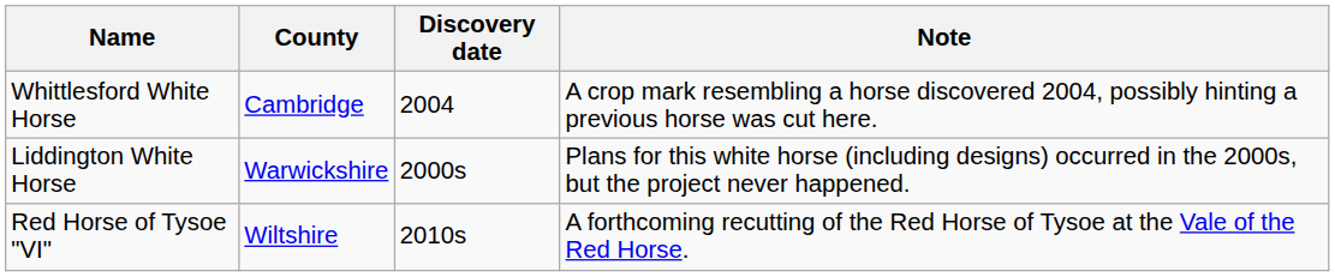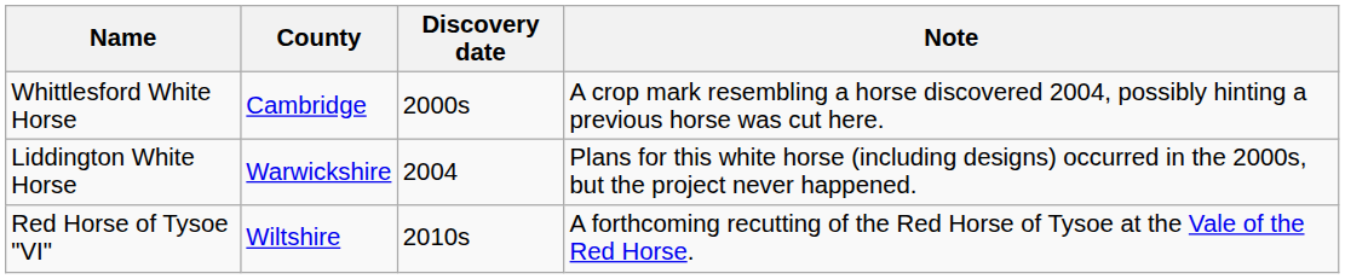Whittlesford White Horse | Discovery date: 2004 -> 2000s
Liddington White Horse | Discovery date: 2000s -> 2004
